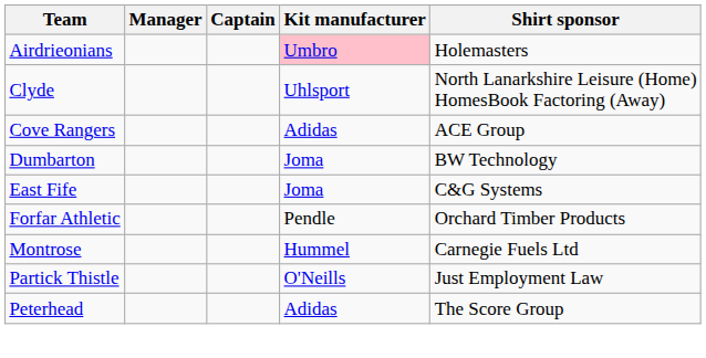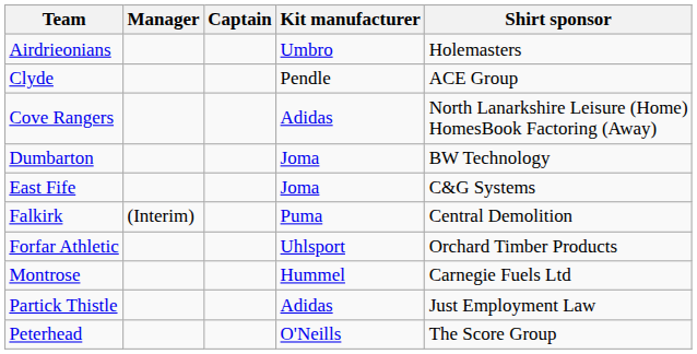Airdrieonians | Kit manufacturer: pink background -> no background
Clyde | Kit manufacturer: Uhlsport -> Pendle
Clyde | Shirt sponsor: North Lanarkshire Leisure (Home) HomesBook Factoring (Away) -> ACE Group
Cove Rangers | Shirt sponsor: ACE Group -> North Lanarkshire Leisure (Home) HomesBook Factoring (Away)
+ row: Falkirk | (Interim) | Puma | Central Demolition
Forfar Athletic | Kit manufacturer: Pendle -> Uhlsport
Partick Thistle | Kit manufacturer: O'Neills -> Adidas
Peterhead | Kit manufacturer: Adidas -> O'Neills
